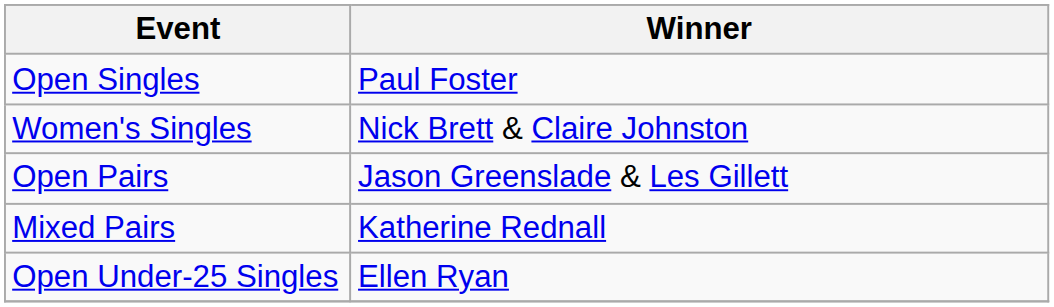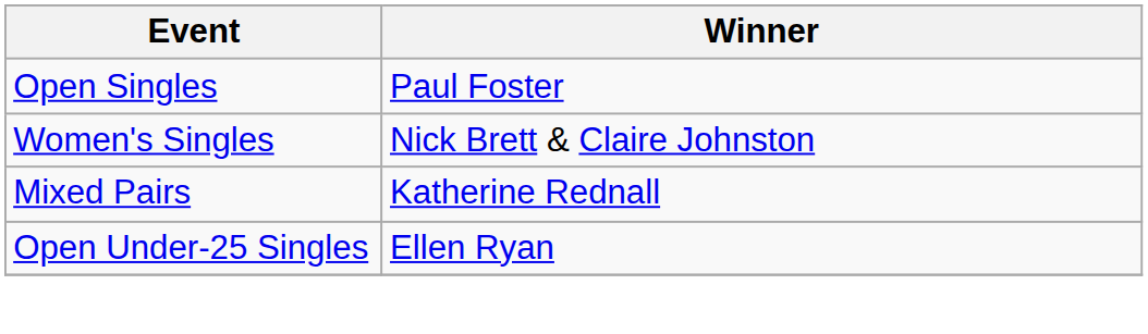- row: Open Pairs | Jason Greenslade & Les Gillett
